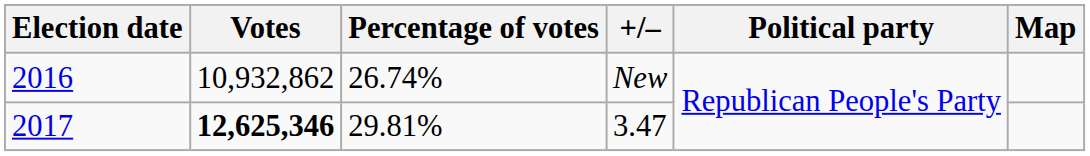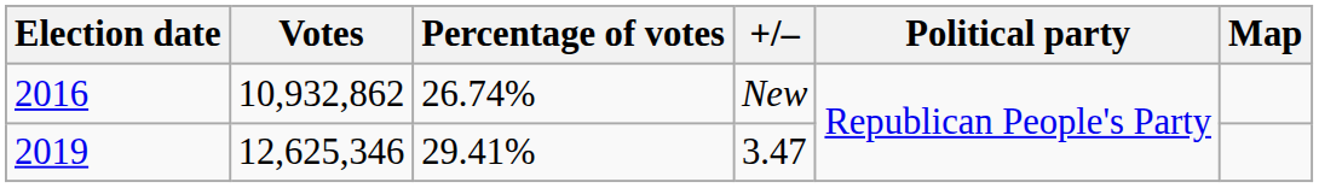3.47 | Election date: 2017 -> 2019
3.47 | Votes: bold -> normal
3.47 | Percentage of votes: 29.81% -> 29.41%
